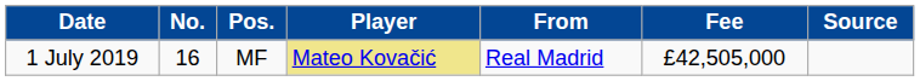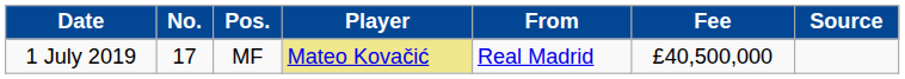1 July 2019 | No.: 16 -> 17
1 July 2019 | Fee: £42,505,000 -> £40,500,000
